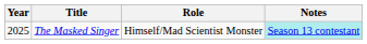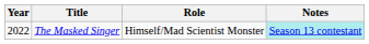The Masked Singer | Year: 2025 -> 2022
